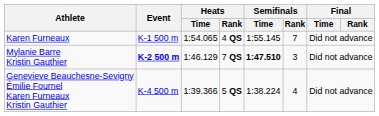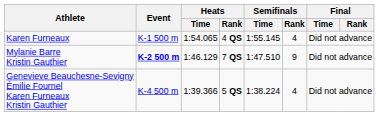Karen Furneaux | Semifinals / Rank: 7 -> 4
Mylanie Barre Kristin Gauthier | Semifinals / Time: bold -> normal
Mylanie Barre Kristin Gauthier | Semifinals / Rank: 3 -> 9
